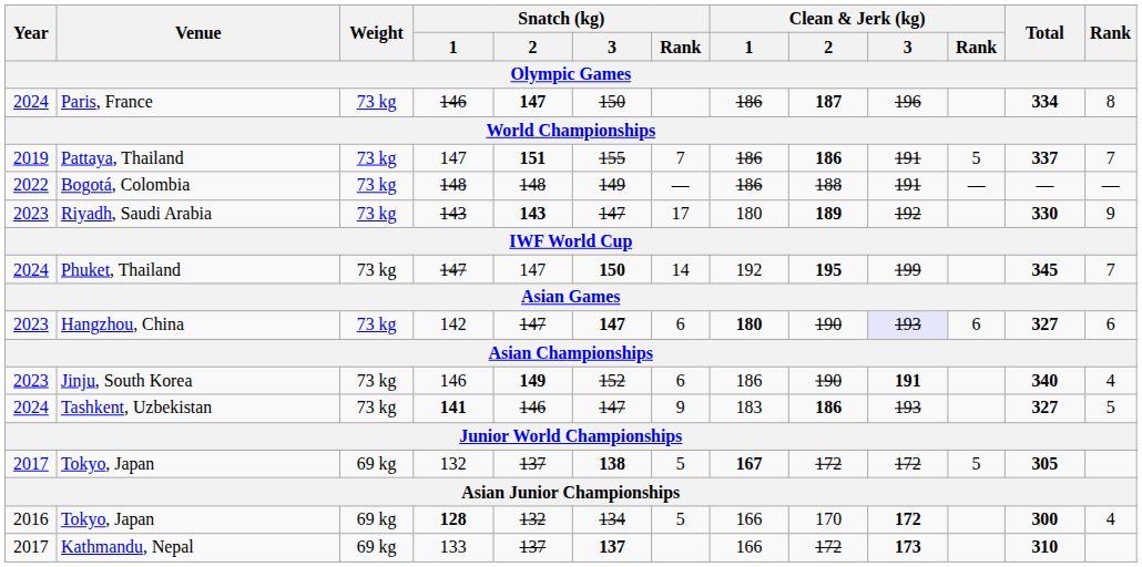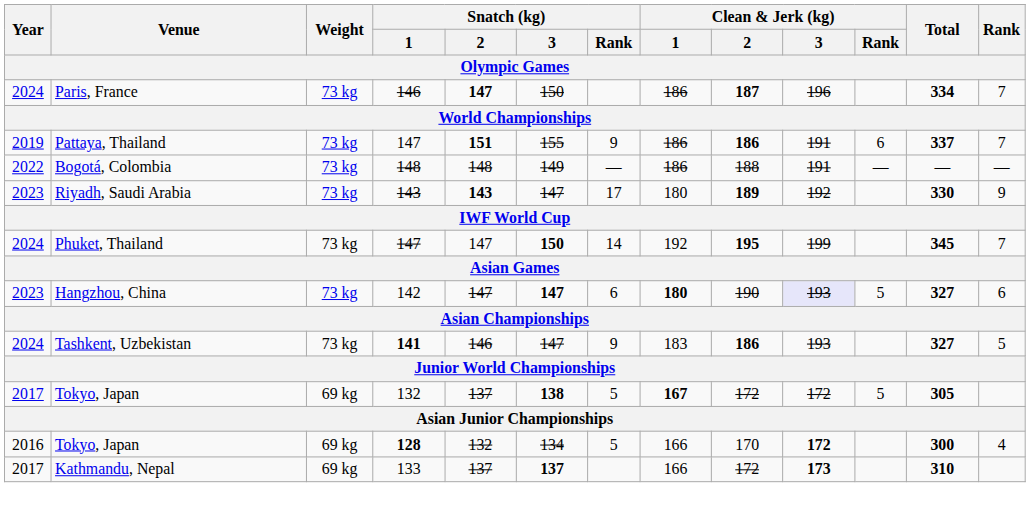Paris, France | Rank: 8 -> 7
Pattaya, Thailand | Snatch (kg) / Rank: 7 -> 9
Pattaya, Thailand | Clean & Jerk (kg) / Rank: 5 -> 6
Hangzhou, China | Clean & Jerk (kg) / Rank: 6 -> 5
- row: 2023 | Jinju, South Korea | 73 kg | 146 | 149 | 152 | 6 | 186 | 190 | 191 | 340 | 4
